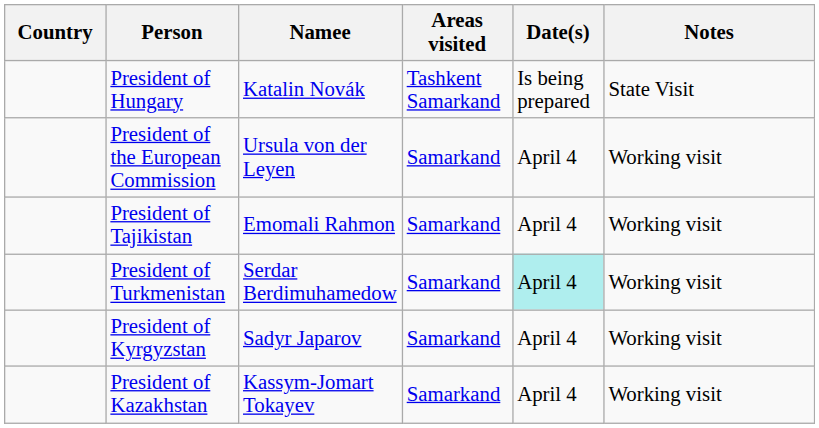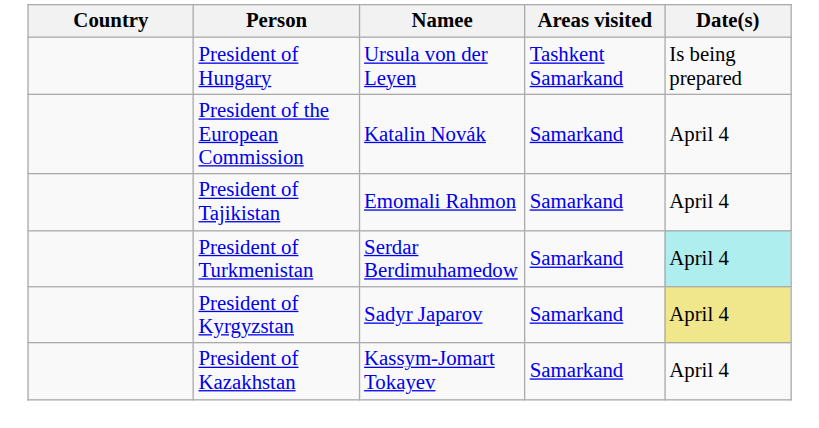- column: Notes | State Visit | Working visit | Working visit | Working visit | Working visit | Working visit
President of Hungary | Namee: Katalin Novák -> Ursula von der Leyen
President of the European Commission | Namee: Ursula von der Leyen -> Katalin Novák
President of Kyrgyzstan | Date(s): no background -> khaki background
